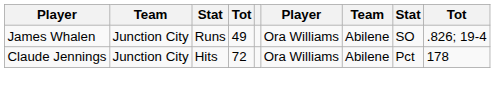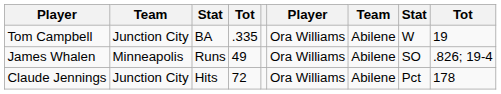+ row: Tom Campbell | Junction City | BA | .335 | Ora Williams | Abilene | W | 19
James Whalen | column 2: Junction City -> Minneapolis
